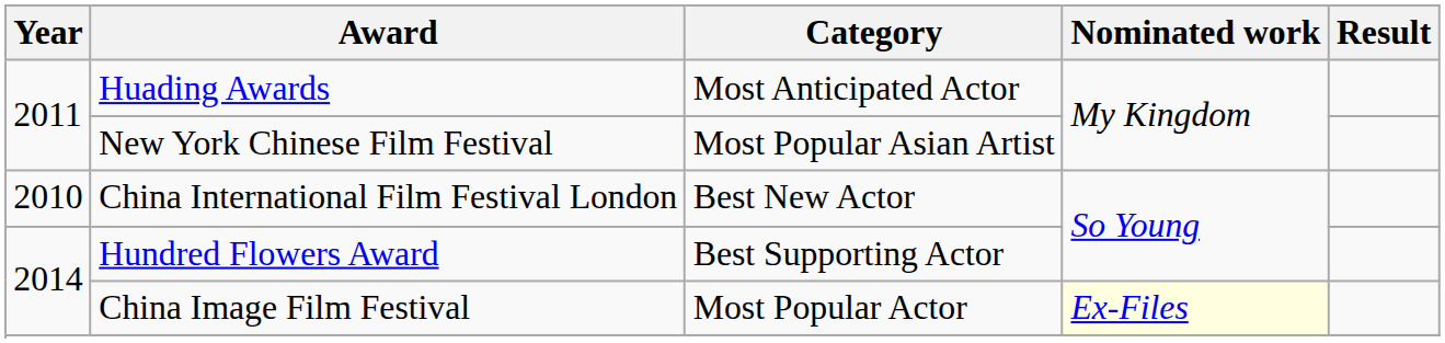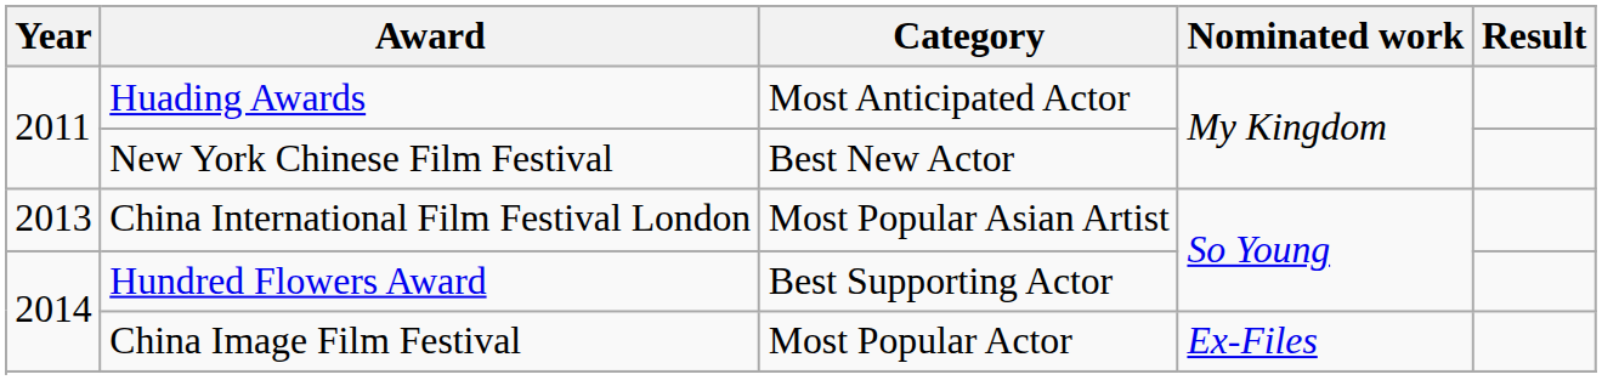New York Chinese Film Festival | Category: Most Popular Asian Artist -> Best New Actor
China International Film Festival London | Year: 2010 -> 2013
China International Film Festival London | Category: Best New Actor -> Most Popular Asian Artist
China Image Film Festival | Nominated work: lightyellow background -> no background
